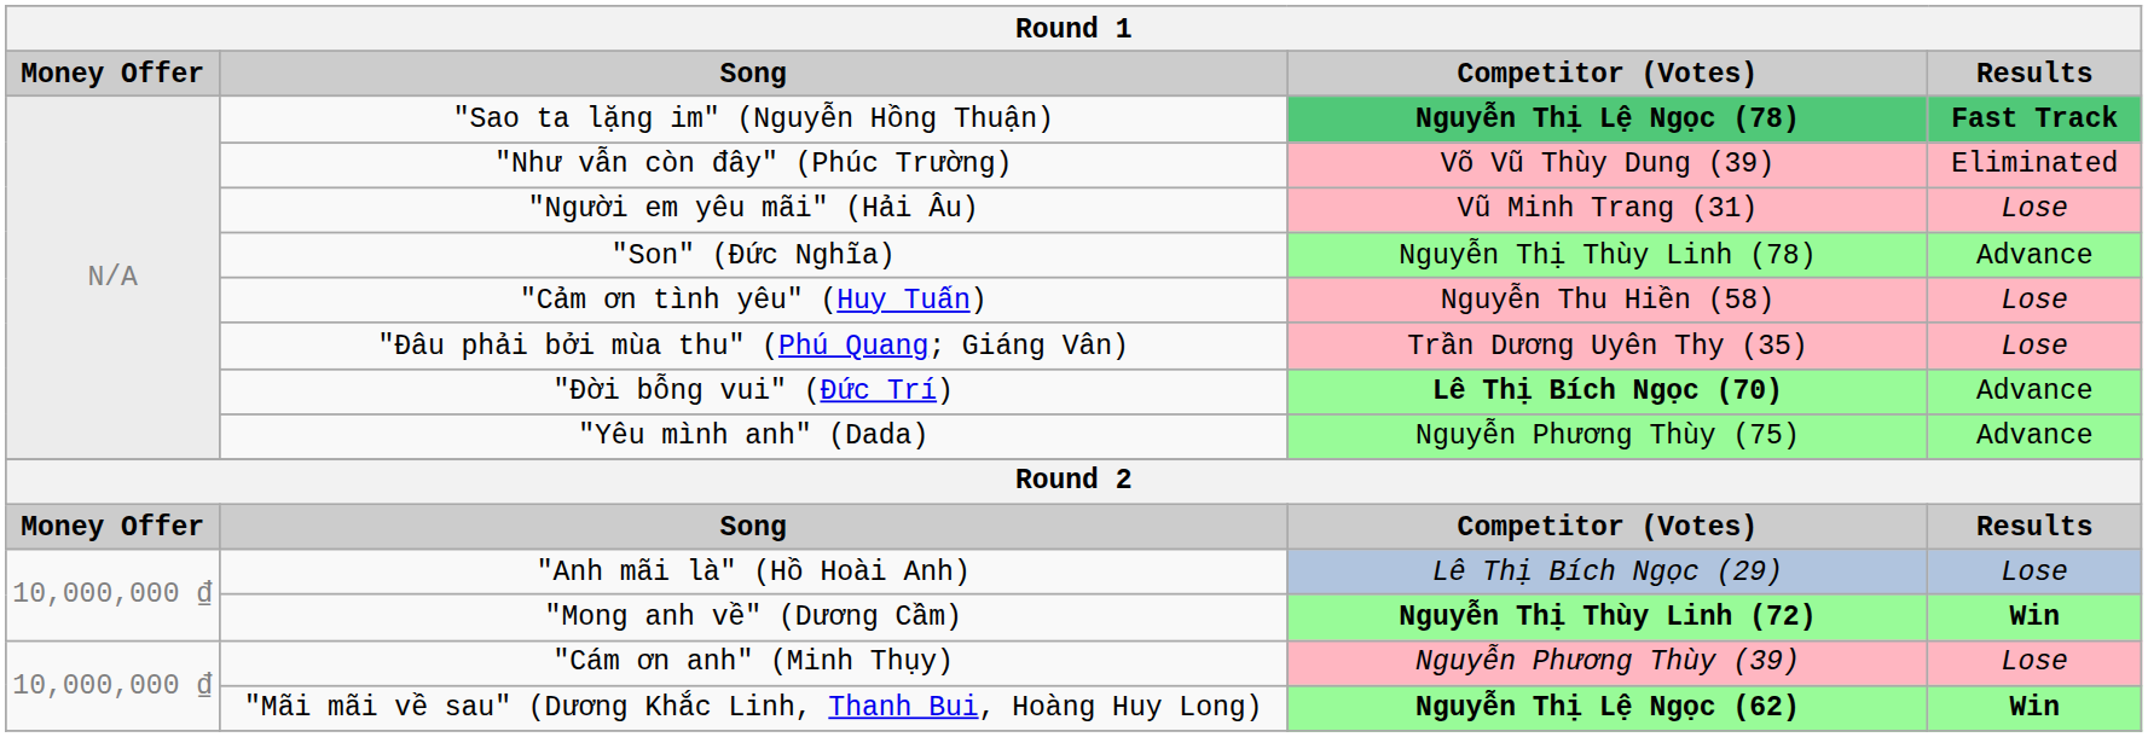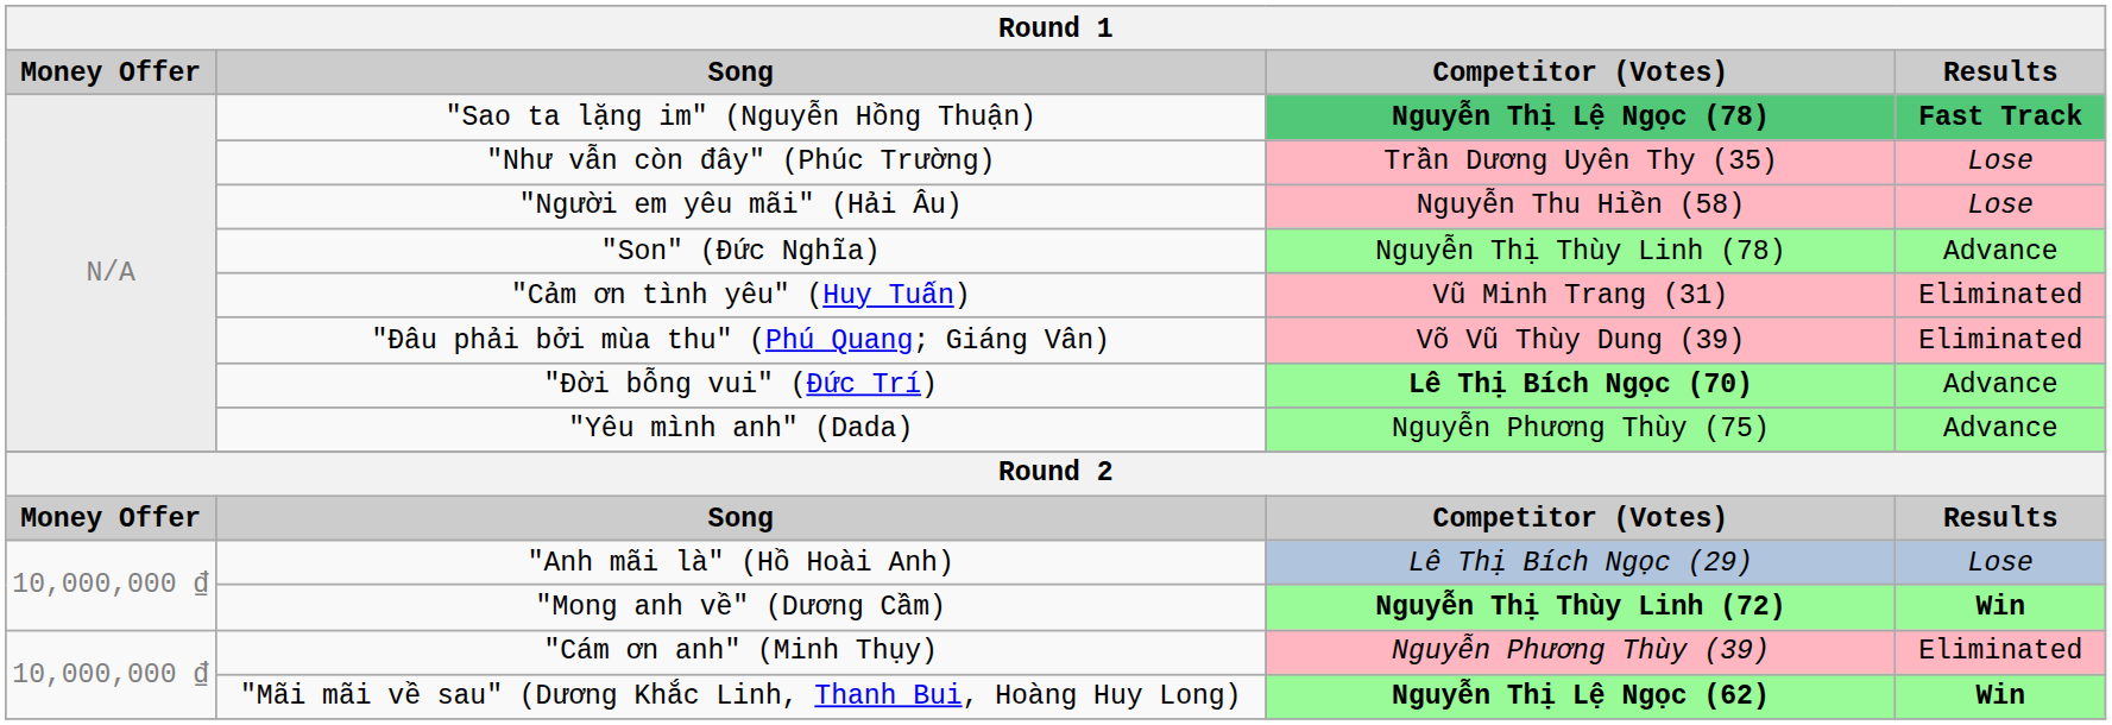"Như vẫn còn đây" (Phúc Trường) | Competitor (Votes): Võ Vũ Thùy Dung (39) -> Trần Dương Uyên Thy (35)
"Như vẫn còn đây" (Phúc Trường) | Results: Eliminated -> Lose
"Người em yêu mãi" (Hải Âu) | Competitor (Votes): Vũ Minh Trang (31) -> Nguyễn Thu Hiền (58)
"Cảm ơn tình yêu" (Huy Tuấn) | Competitor (Votes): Nguyễn Thu Hiền (58) -> Vũ Minh Trang (31)
"Cảm ơn tình yêu" (Huy Tuấn) | Results: Lose -> Eliminated
"Đâu phải bởi mùa thu" (Phú Quang; Giáng Vân) | Competitor (Votes): Trần Dương Uyên Thy (35) -> Võ Vũ Thùy Dung (39)
"Đâu phải bởi mùa thu" (Phú Quang; Giáng Vân) | Results: Lose -> Eliminated
"Cám ơn anh" (Minh Thụy) | Results: Lose -> Eliminated
